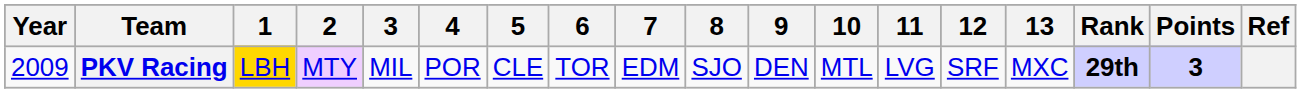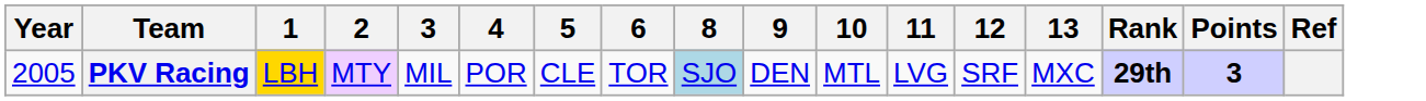- column: 7 | EDM
PKV Racing | Year: 2009 -> 2005
PKV Racing | 8: no background -> lightblue background
